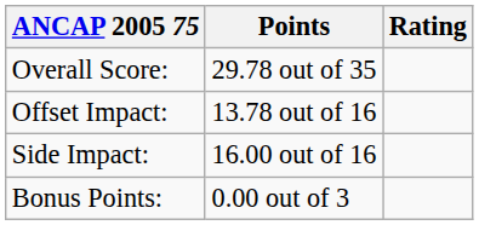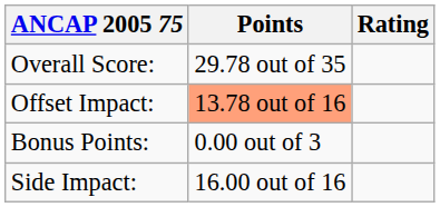Offset Impact: | Points: no background -> lightsalmon background
rows swapped: Side Impact: <-> Bonus Points:
